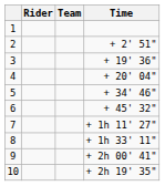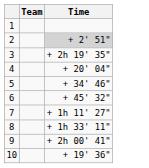- column: Rider
2 | Time: no background -> lightgrey background
3 | Time: + 19' 36" -> + 2h 19' 35"
10 | Time: + 2h 19' 35" -> + 19' 36"
